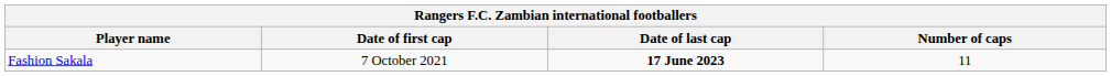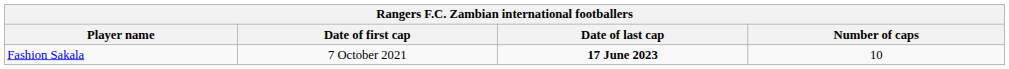Fashion Sakala | Number of caps: 11 -> 10
